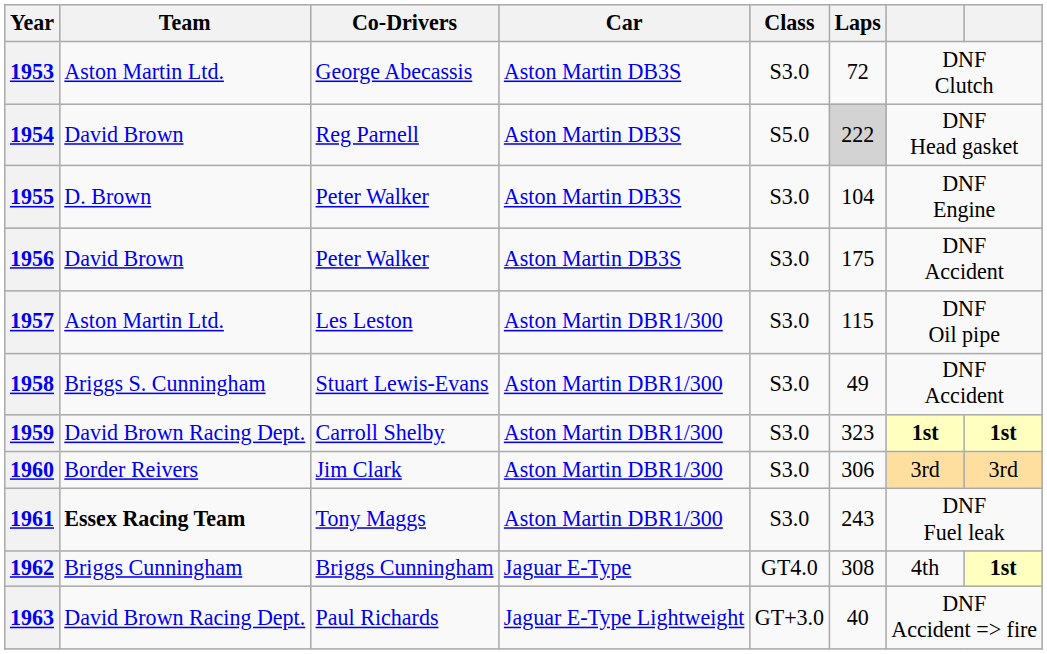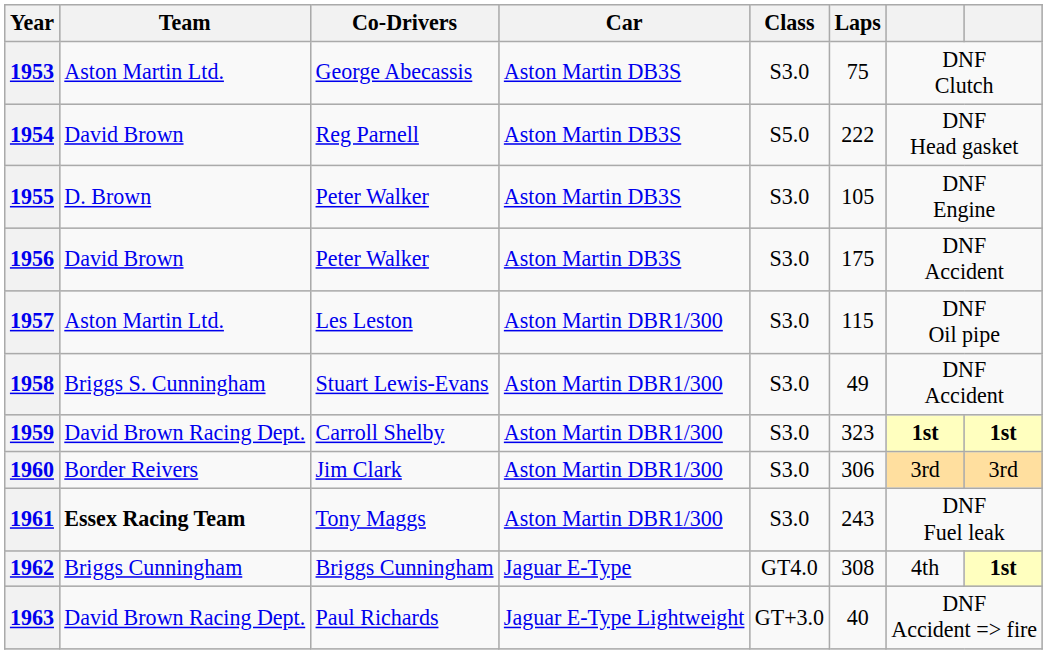1953 | Laps: 72 -> 75
1954 | Laps: lightgrey background -> no background
1955 | Laps: 104 -> 105
